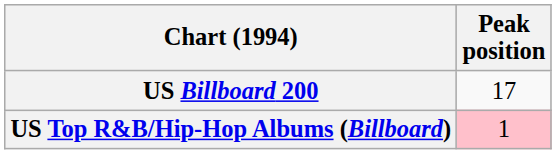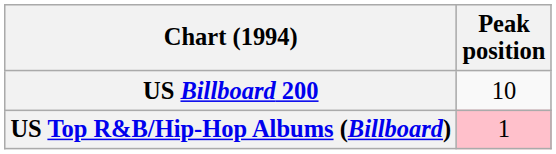US Billboard 200 | Peak position: 17 -> 10
